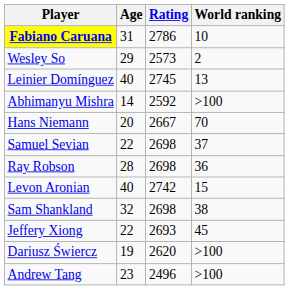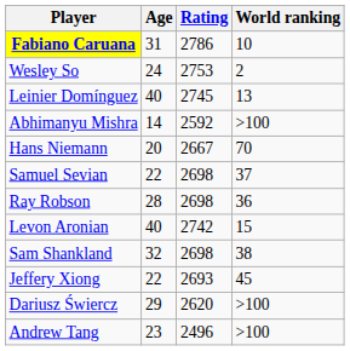Wesley So | Age: 29 -> 24
Wesley So | Rating: 2573 -> 2753
Dariusz Świercz | Age: 19 -> 29
